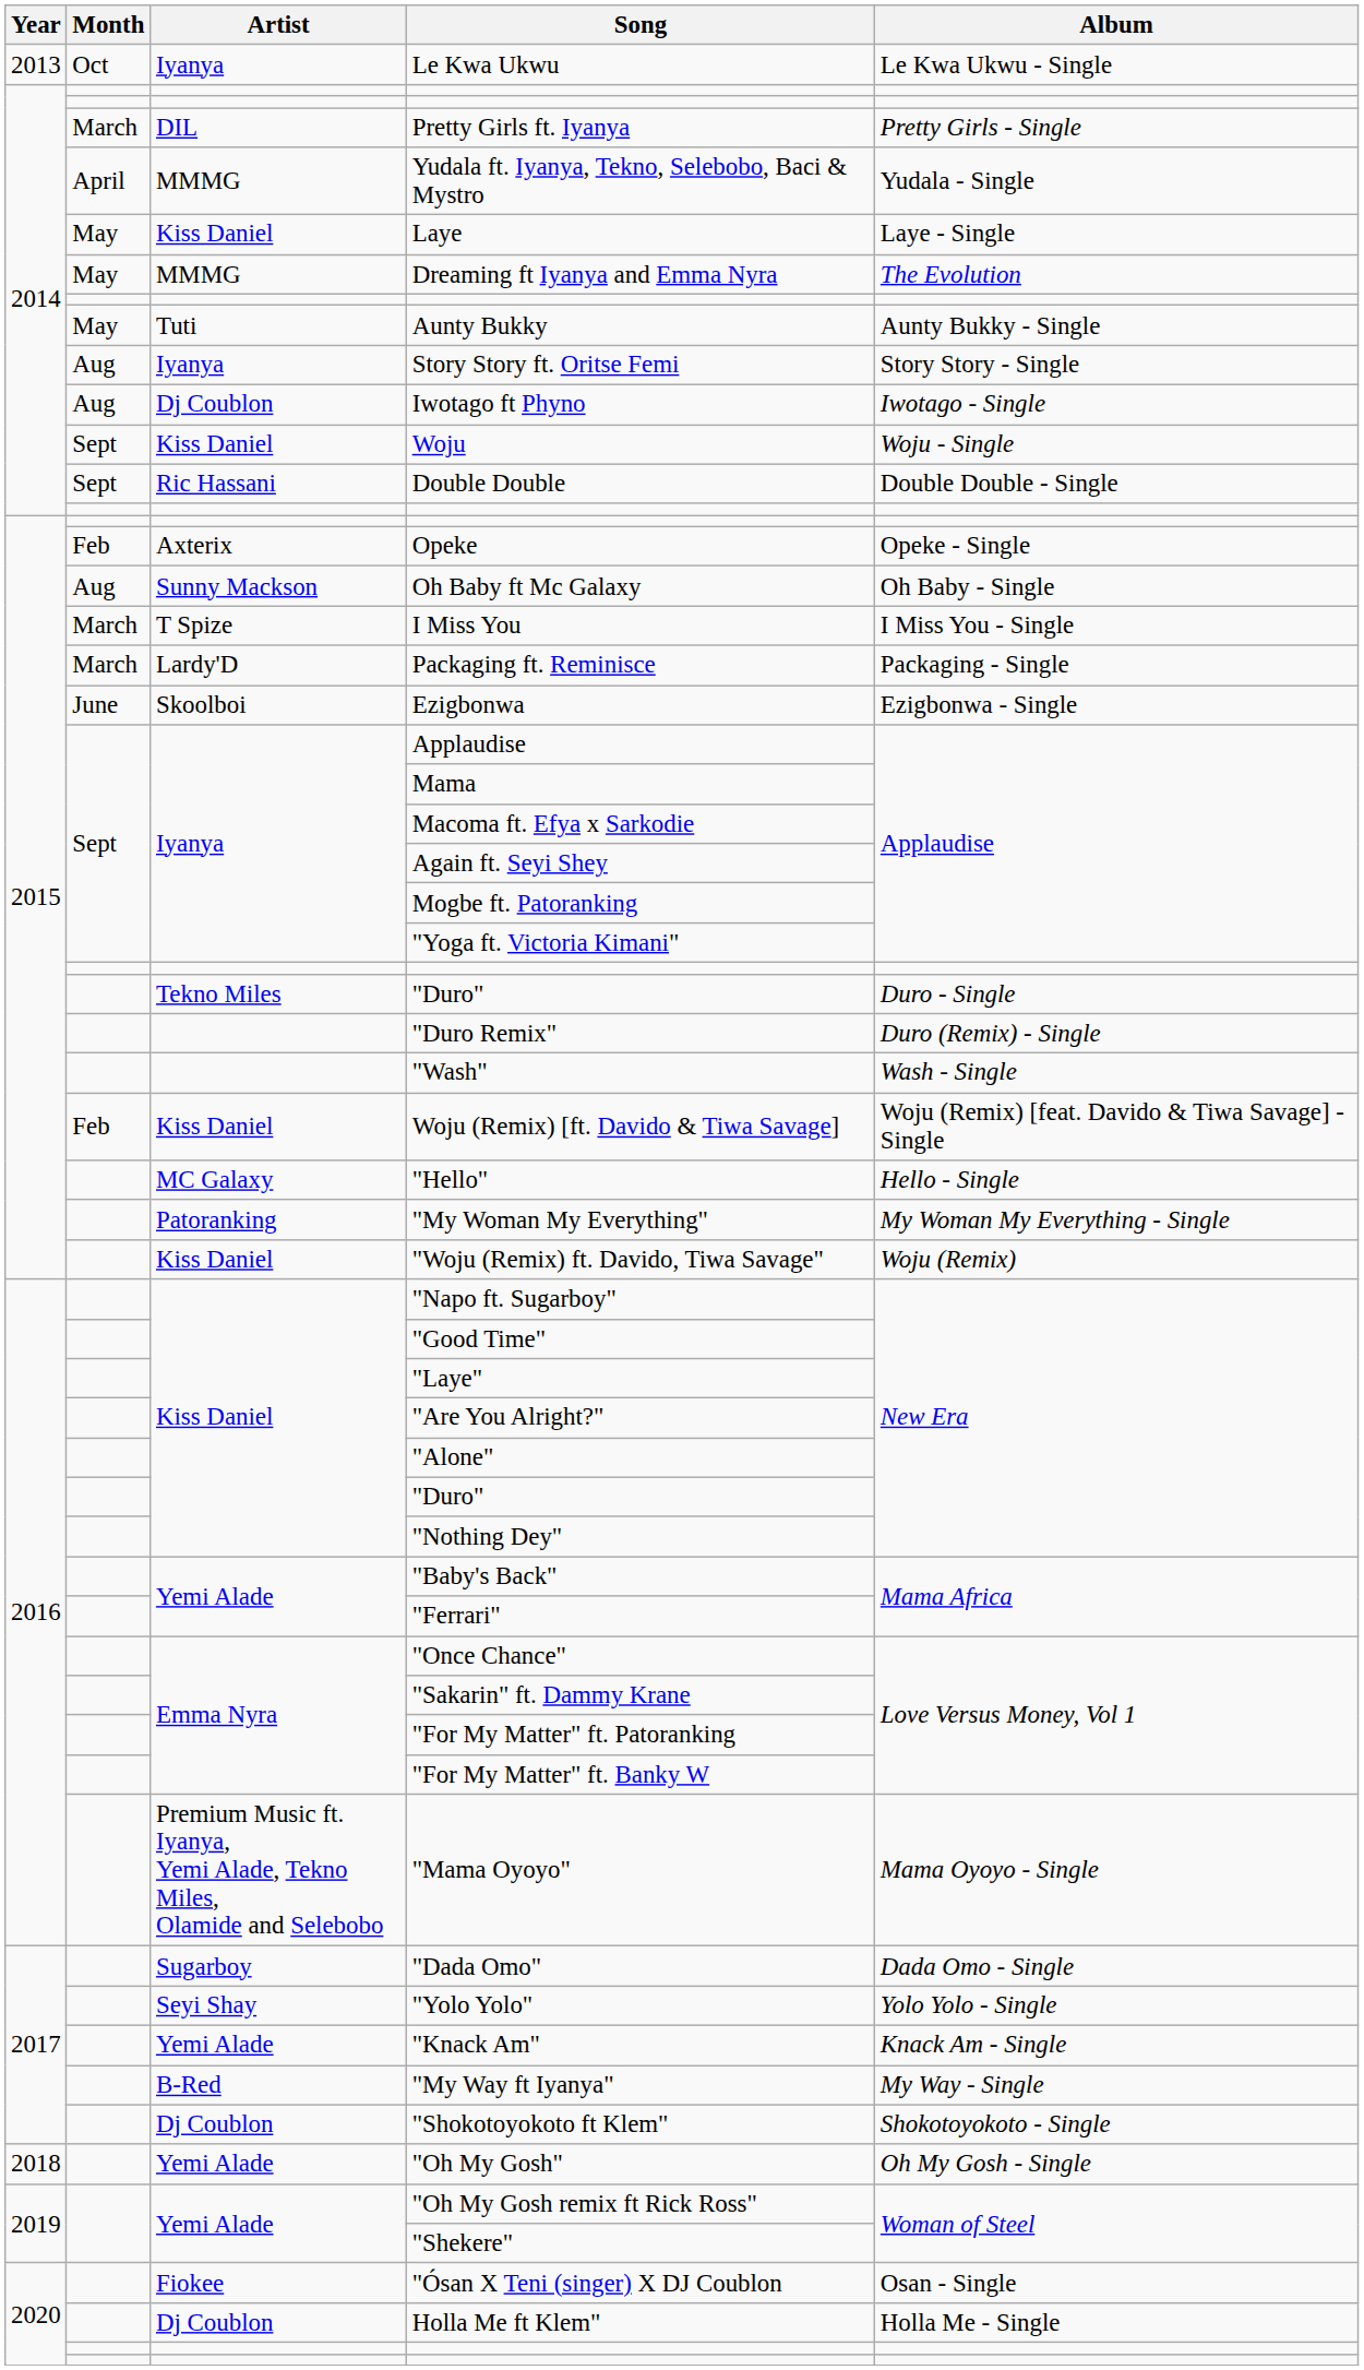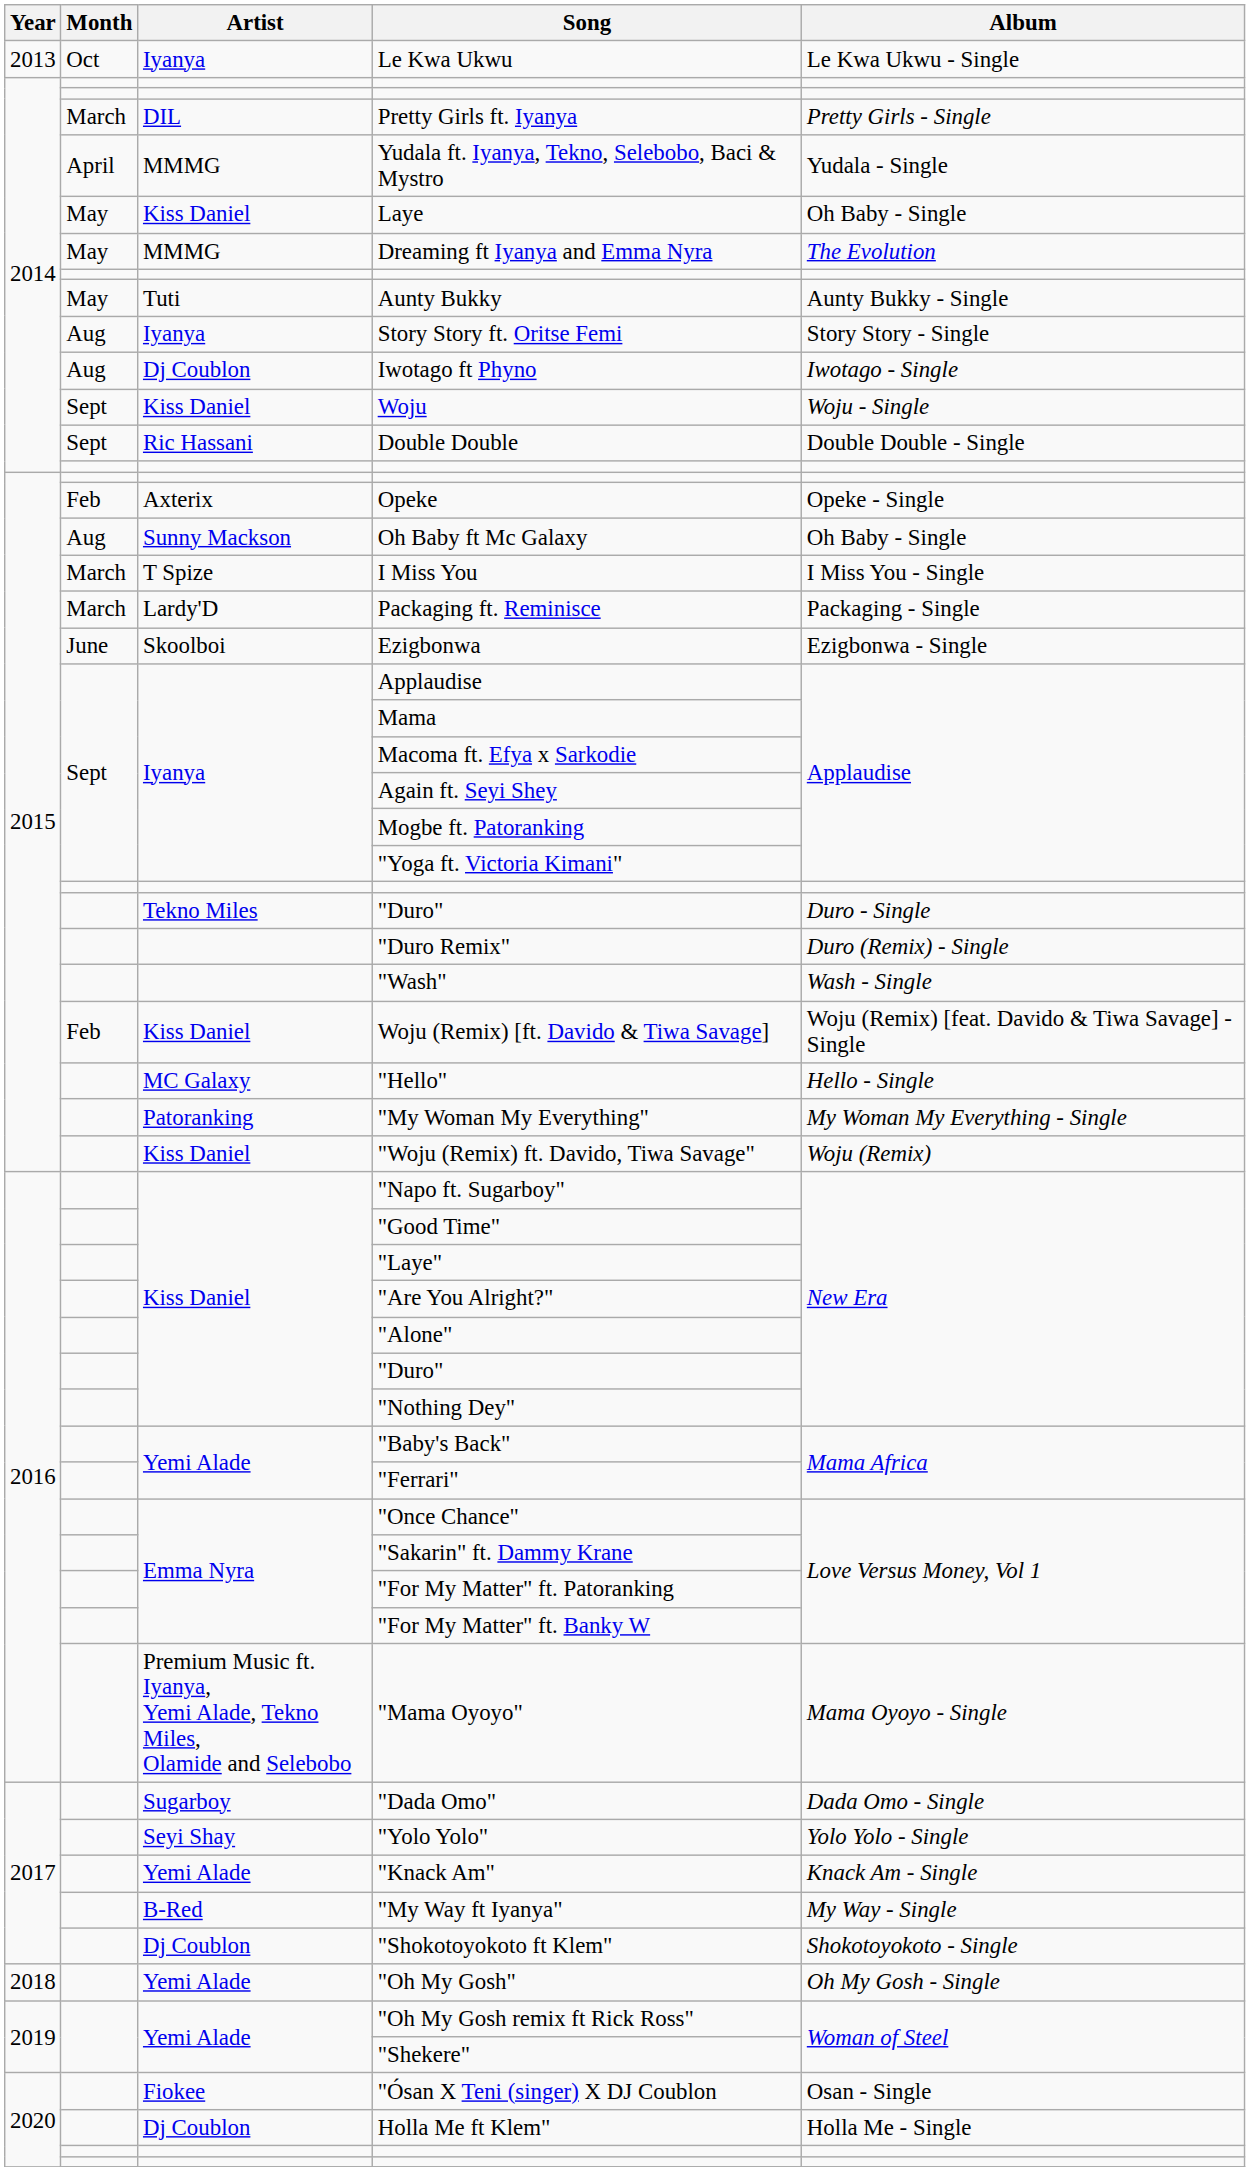Laye | Album: Laye - Single -> Oh Baby - Single
